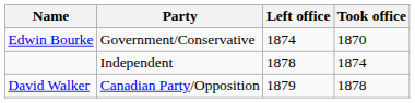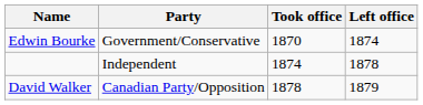columns swapped: Took office <-> Left office
